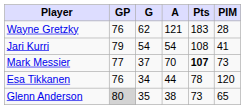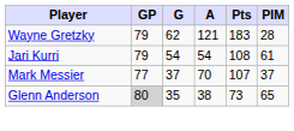Wayne Gretzky | GP: 76 -> 79
Jari Kurri | PIM: 41 -> 61
Mark Messier | Pts: bold -> normal
Mark Messier | PIM: 73 -> 37
- row: Esa Tikkanen | 76 | 34 | 44 | 78 | 120
